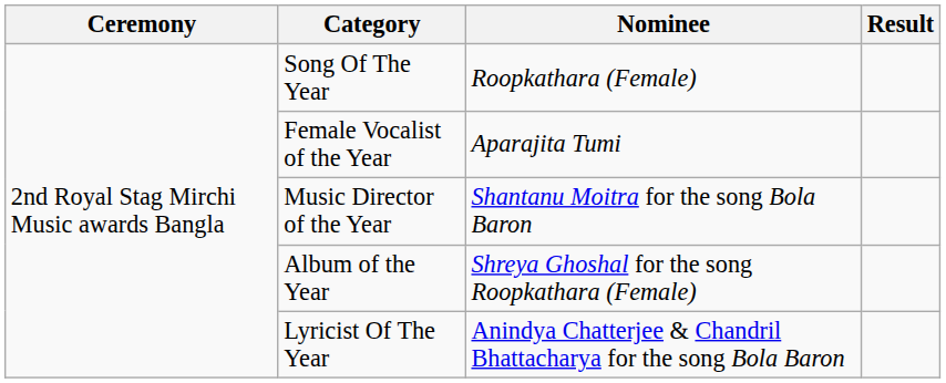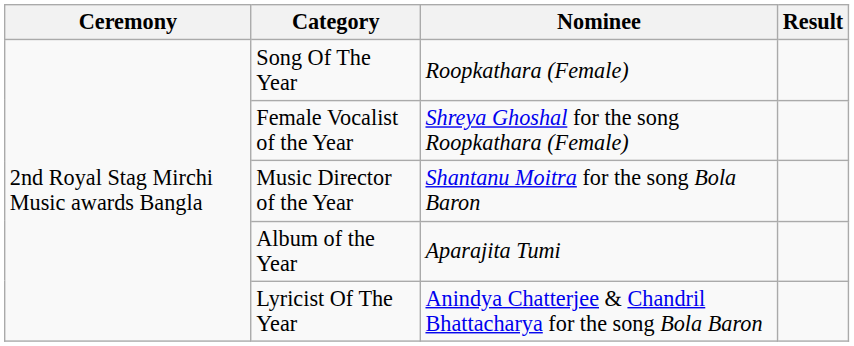Female Vocalist of the Year | Nominee: Aparajita Tumi -> Shreya Ghoshal for the song Roopkathara (Female)
Album of the Year | Nominee: Shreya Ghoshal for the song Roopkathara (Female) -> Aparajita Tumi
